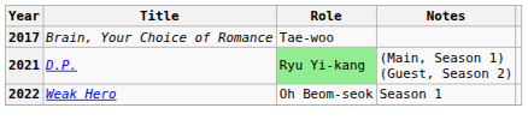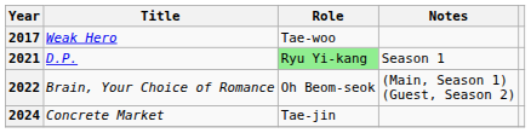2017 | Title: Brain, Your Choice of Romance -> Weak Hero
2021 | Notes: (Main, Season 1) (Guest, Season 2) -> Season 1
2022 | Title: Weak Hero -> Brain, Your Choice of Romance
2022 | Notes: Season 1 -> (Main, Season 1) (Guest, Season 2)
+ row: 2024 | Concrete Market | Tae-jin
